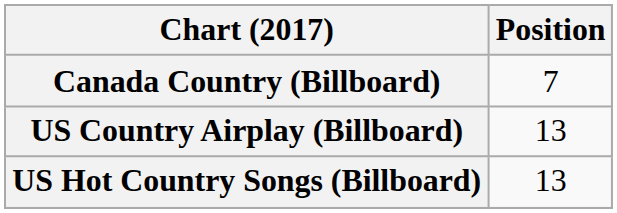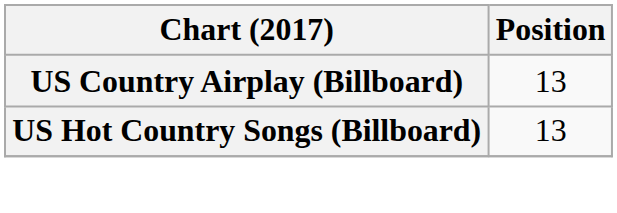- row: Canada Country (Billboard) | 7
